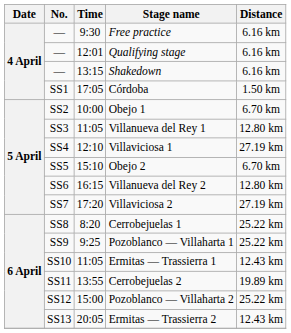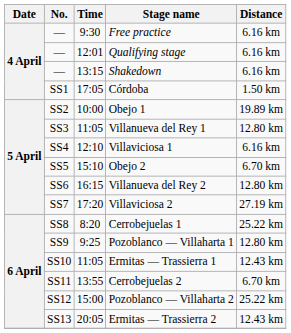Obejo 1 | Distance: 6.70 km -> 19.89 km
Villaviciosa 1 | Distance: 27.19 km -> 6.16 km
Pozoblanco — Villaharta 1 | Distance: 25.22 km -> 12.80 km
Cerrobejuelas 2 | Distance: 19.89 km -> 6.70 km
